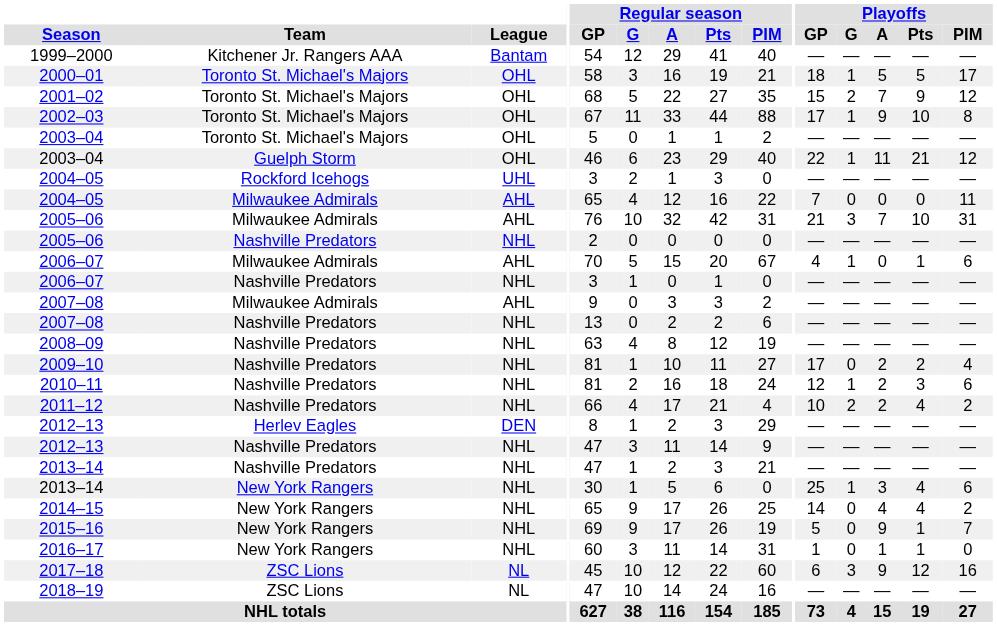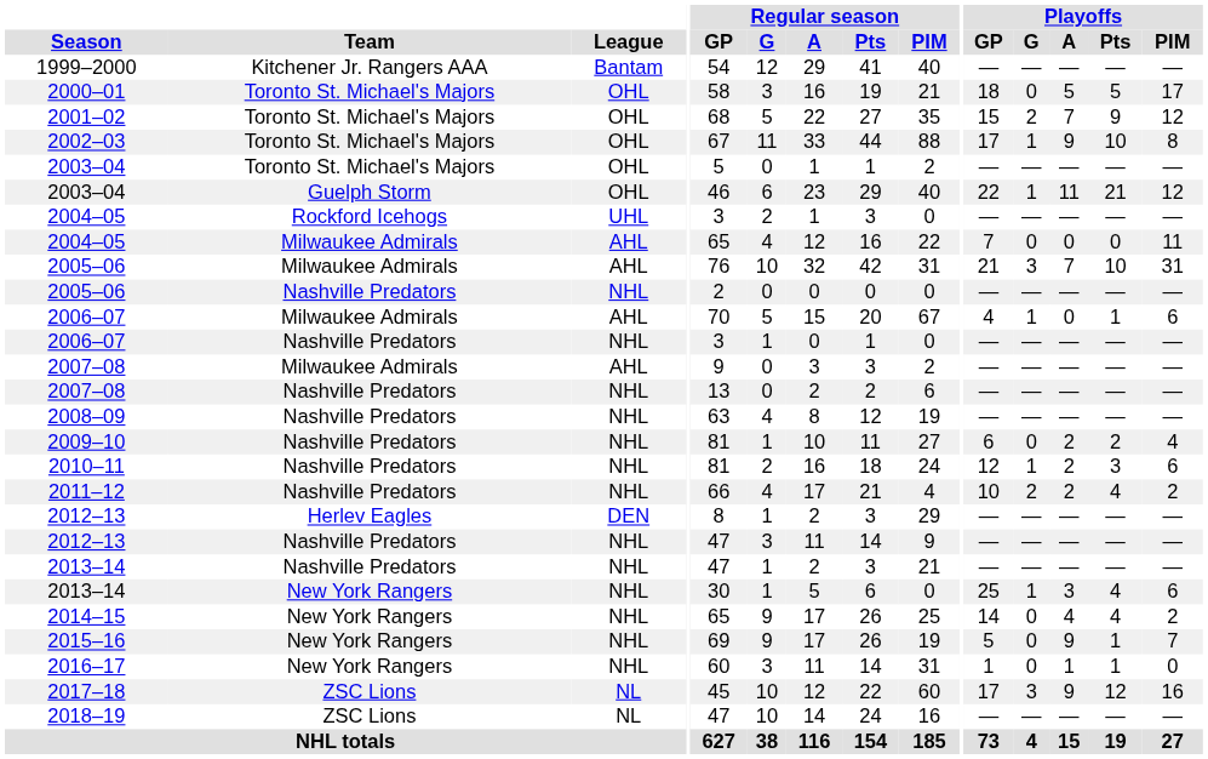2000–01 | Playoffs / G: 1 -> 0
2009–10 | Playoffs / GP: 17 -> 6
2017–18 | Playoffs / GP: 6 -> 17
